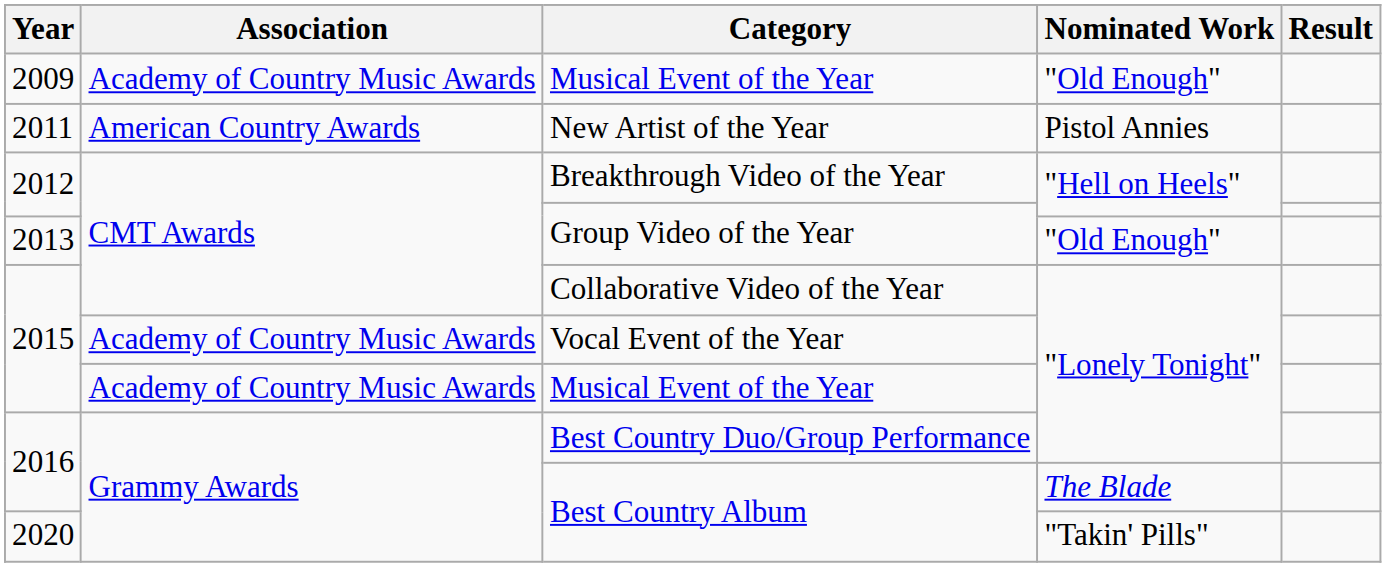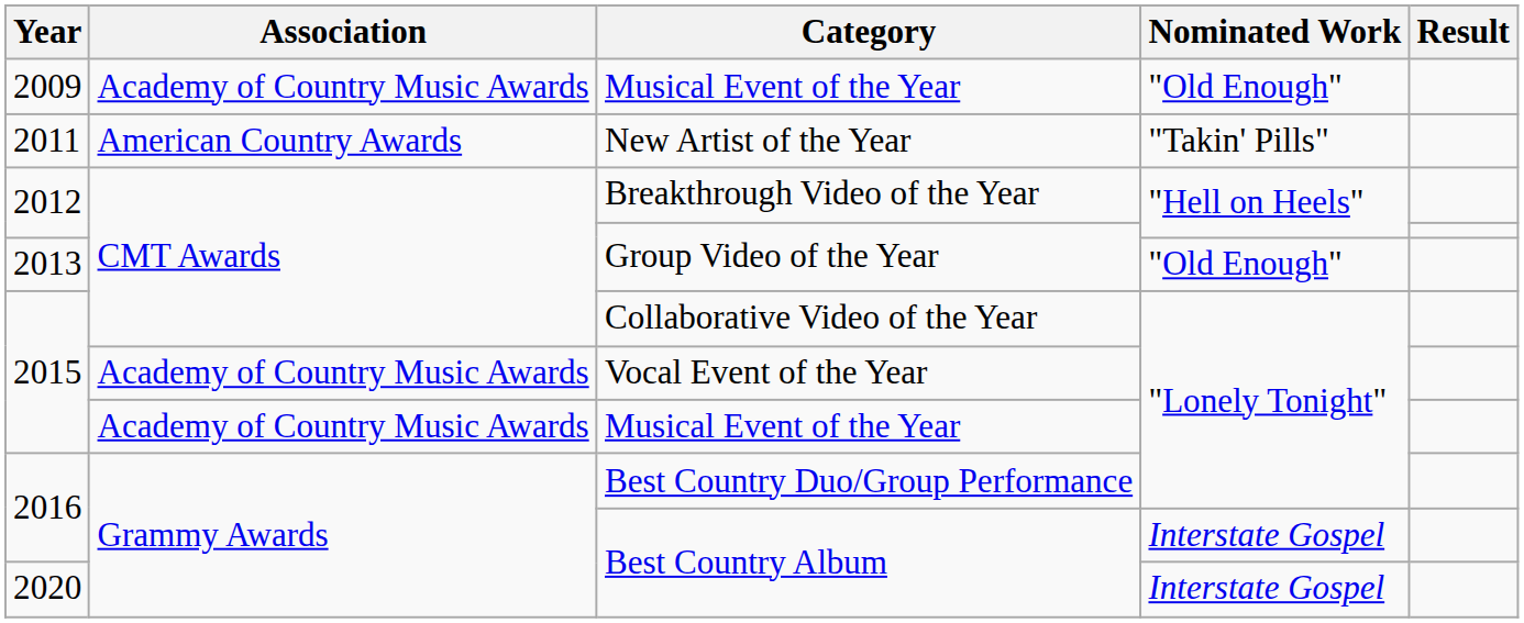New Artist of the Year | Nominated Work: Pistol Annies -> "Takin' Pills"
2016 / Best Country Album | Nominated Work: The Blade -> Interstate Gospel
2020 / Best Country Album | Nominated Work: "Takin' Pills" -> Interstate Gospel
